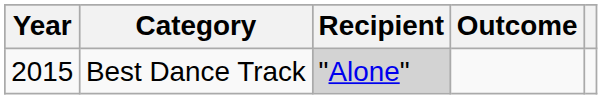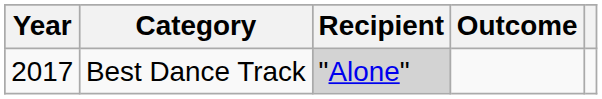Best Dance Track | Year: 2015 -> 2017
